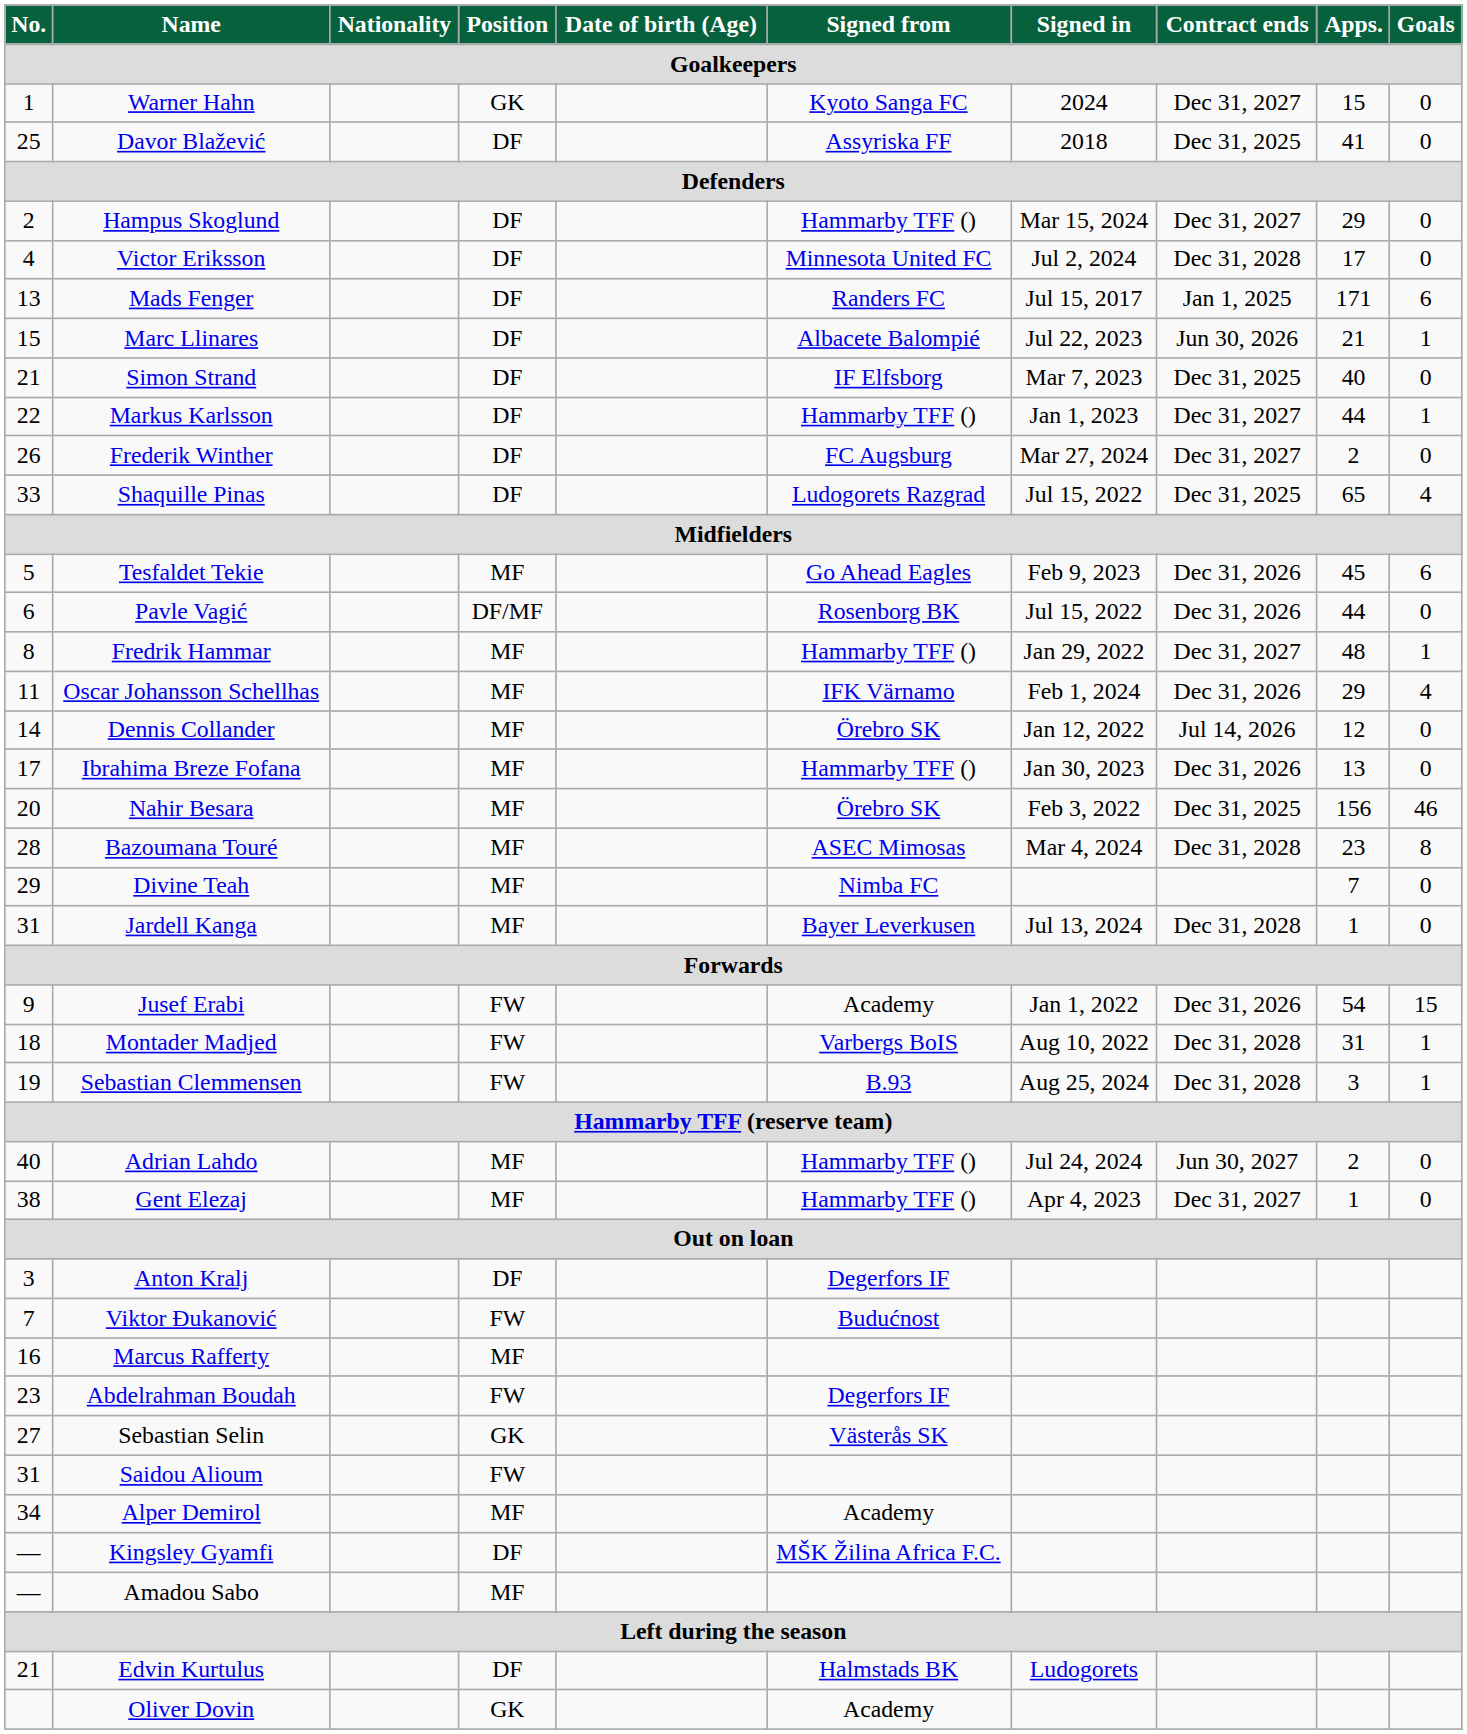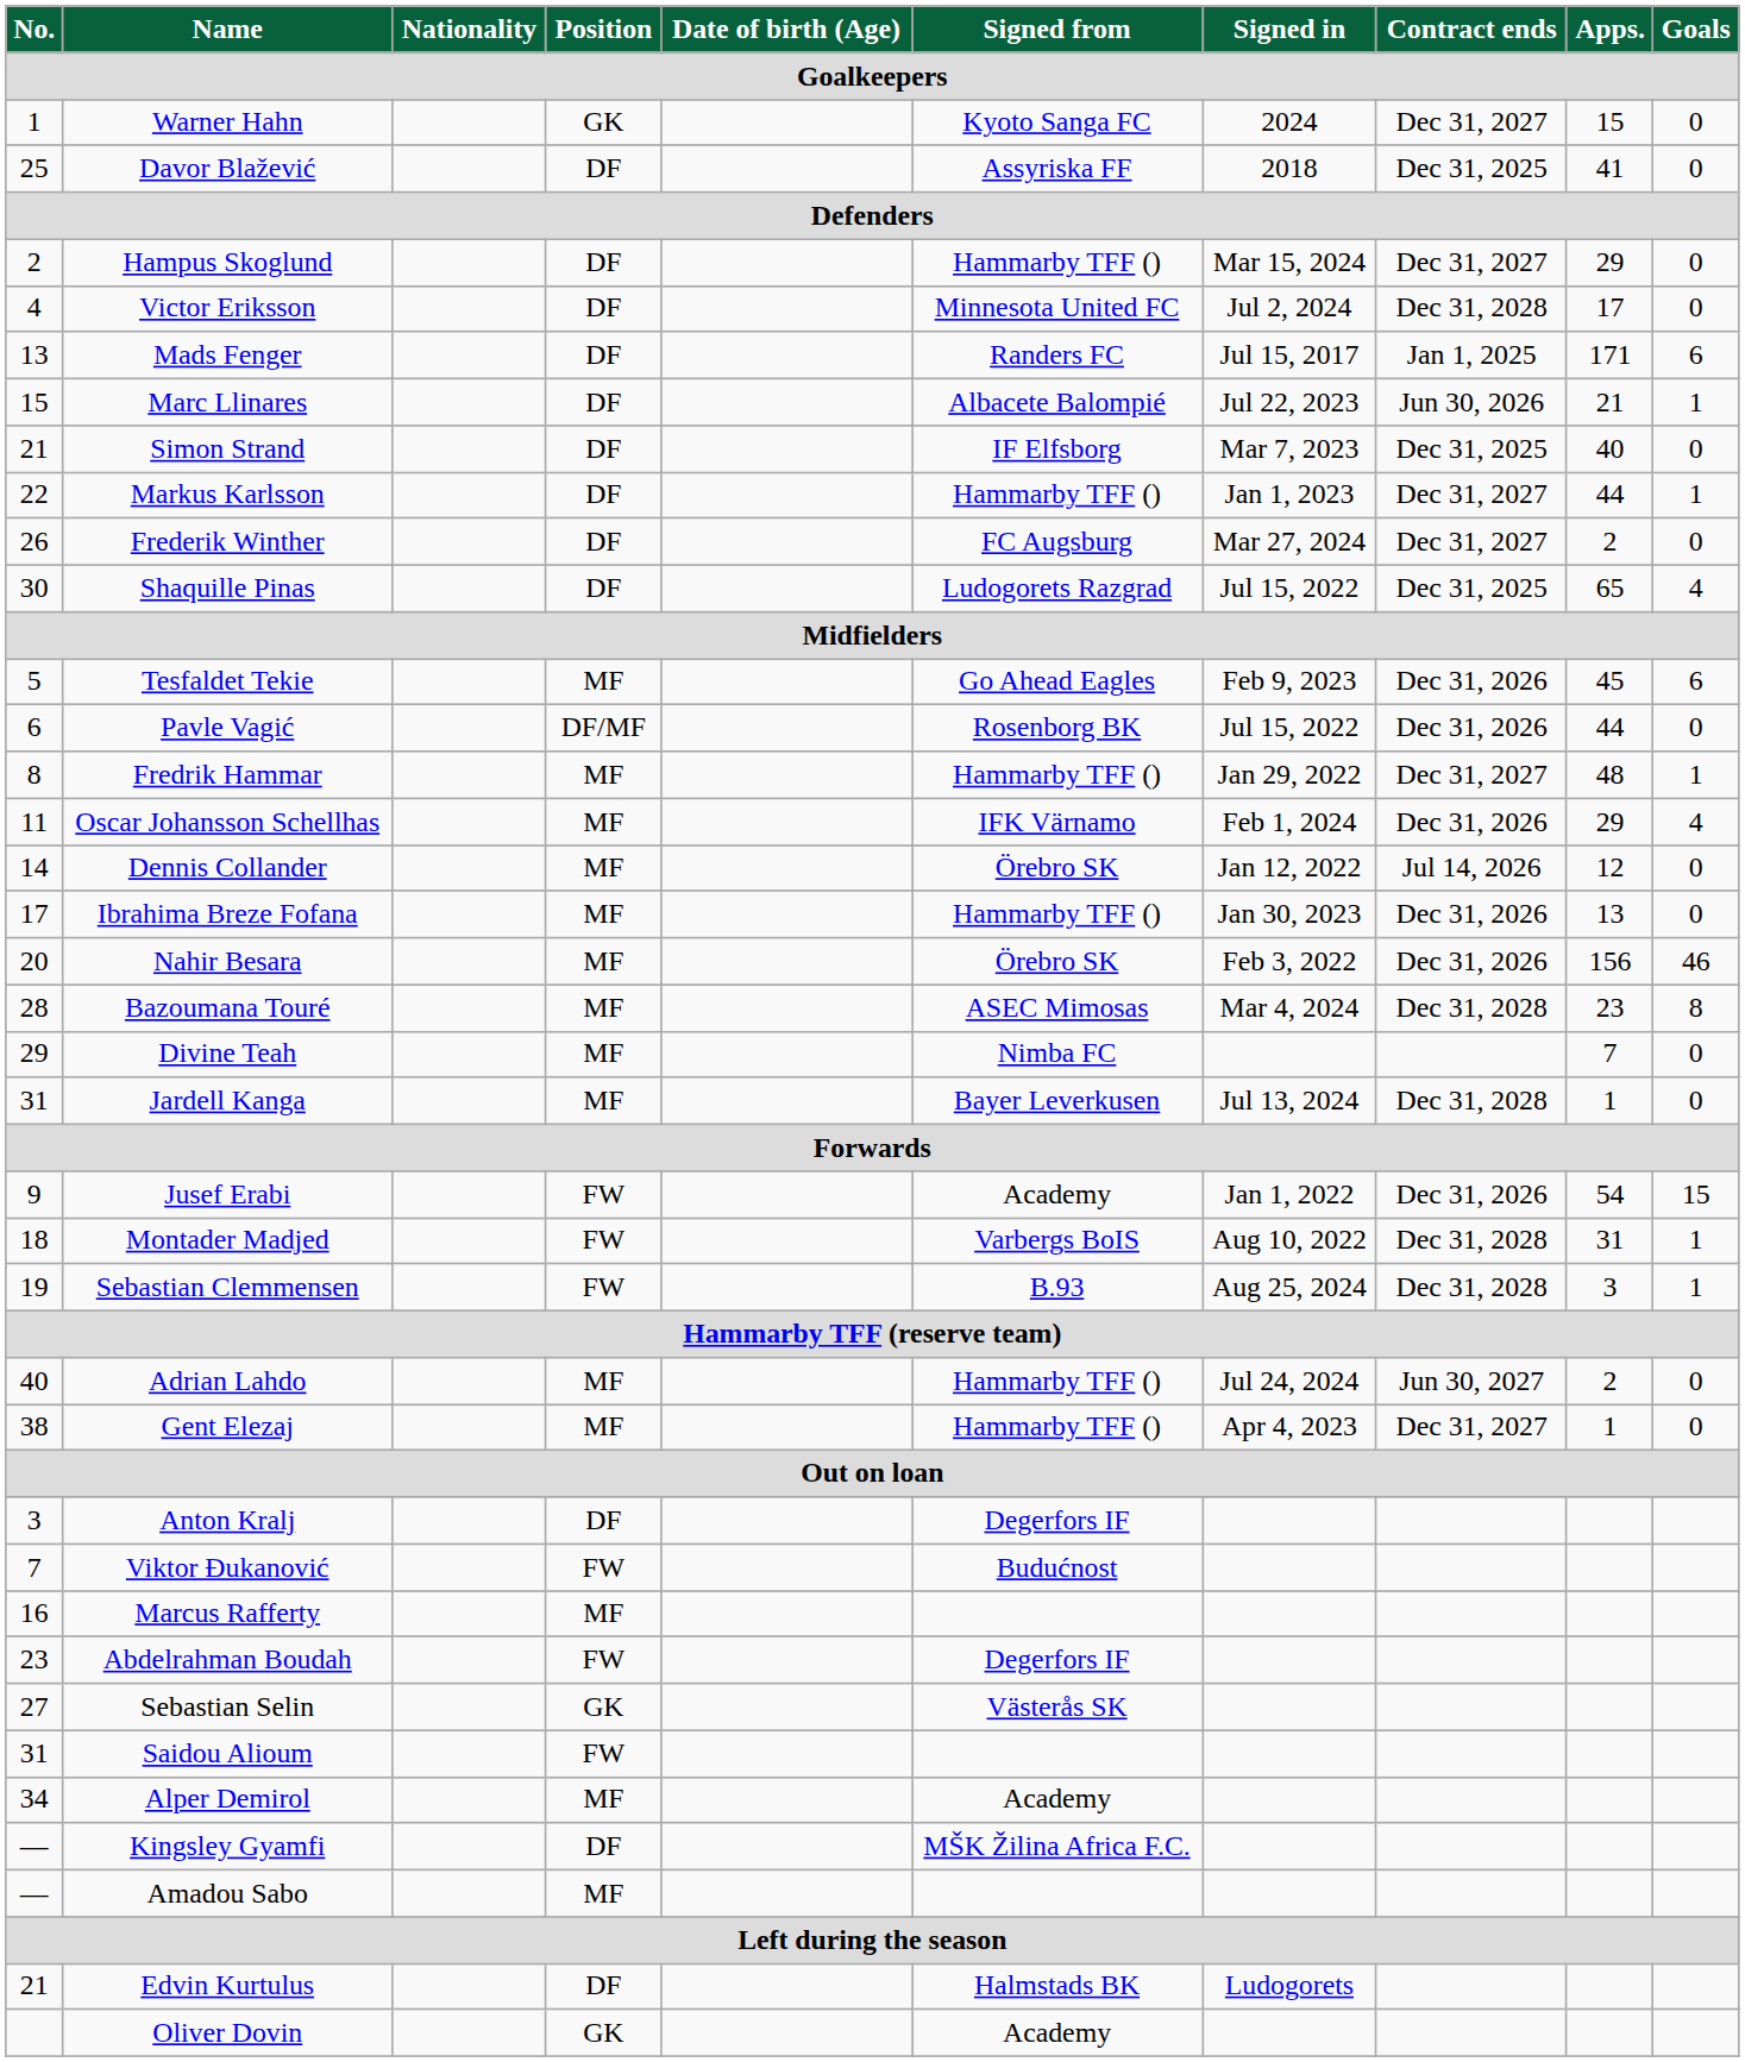Shaquille Pinas | No.: 33 -> 30
Nahir Besara | Contract ends: Dec 31, 2025 -> Dec 31, 2026
